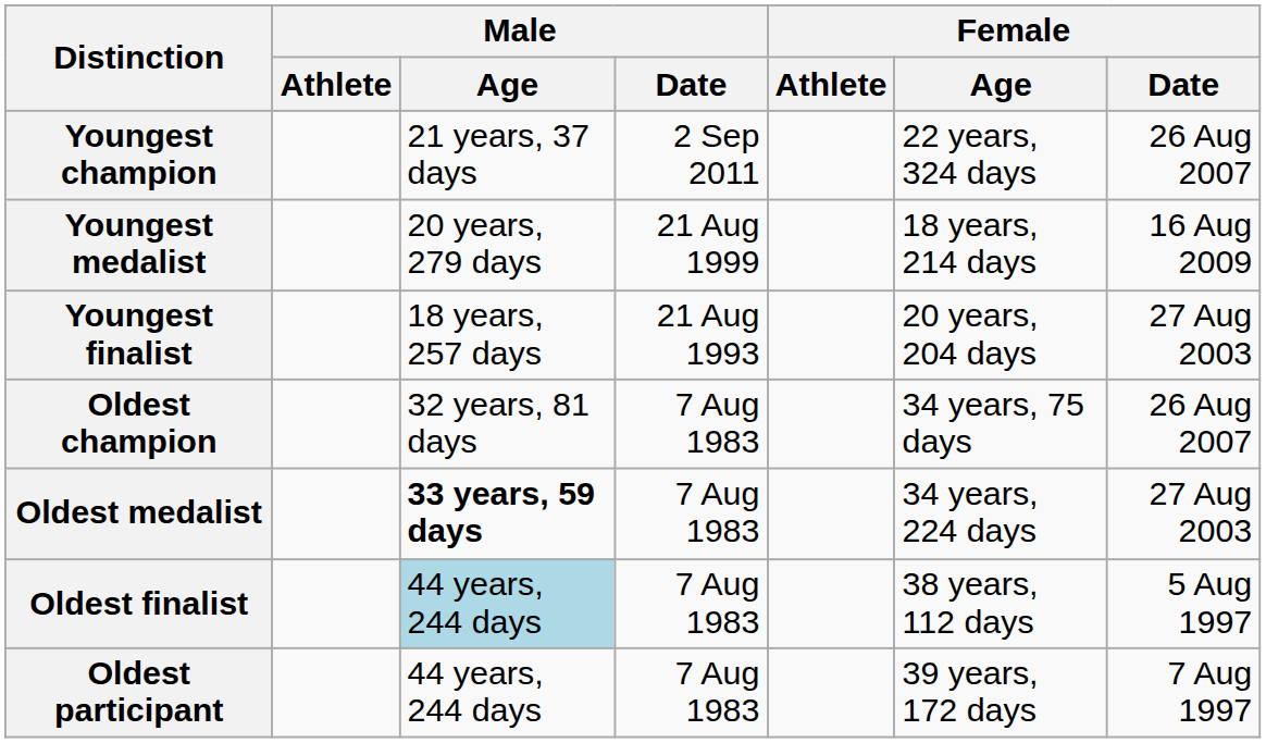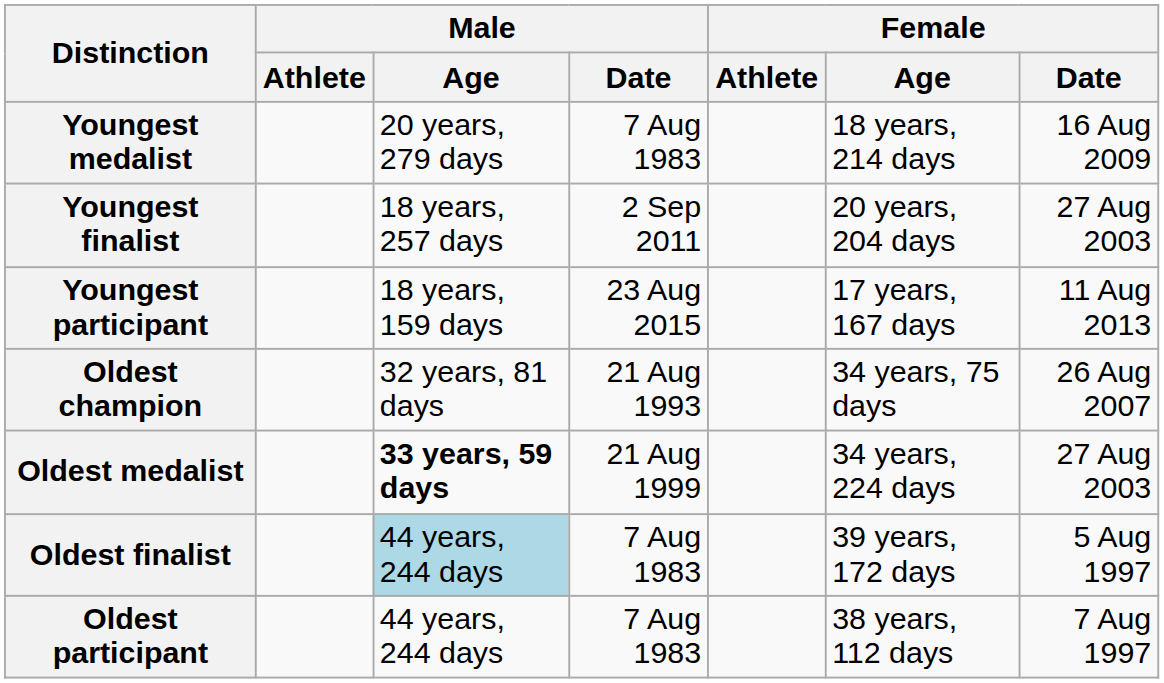- row: Youngest champion | 21 years, 37 days | 2 Sep 2011 | 22 years, 324 days | 26 Aug 2007
Youngest medalist | Male / Date: 21 Aug 1999 -> 7 Aug 1983
Youngest finalist | Male / Date: 21 Aug 1993 -> 2 Sep 2011
+ row: Youngest participant | 18 years, 159 days | 23 Aug 2015 | 17 years, 167 days | 11 Aug 2013
Oldest champion | Male / Date: 7 Aug 1983 -> 21 Aug 1993
Oldest medalist | Male / Date: 7 Aug 1983 -> 21 Aug 1999
Oldest finalist | Female / Age: 38 years, 112 days -> 39 years, 172 days
Oldest participant | Female / Age: 39 years, 172 days -> 38 years, 112 days
